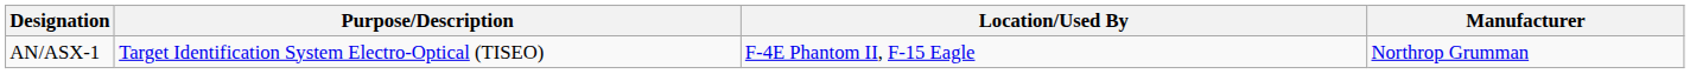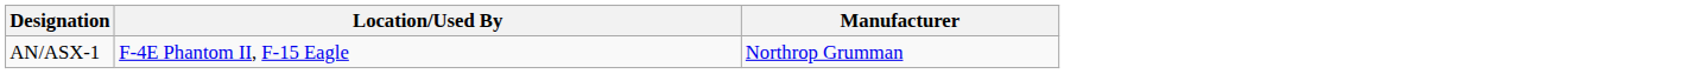- column: Purpose/Description | Target Identification System Electro-Optical (TISEO)
